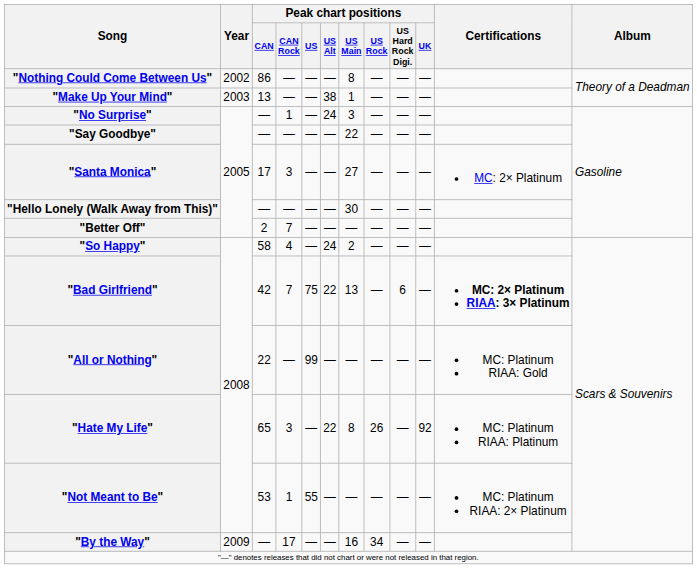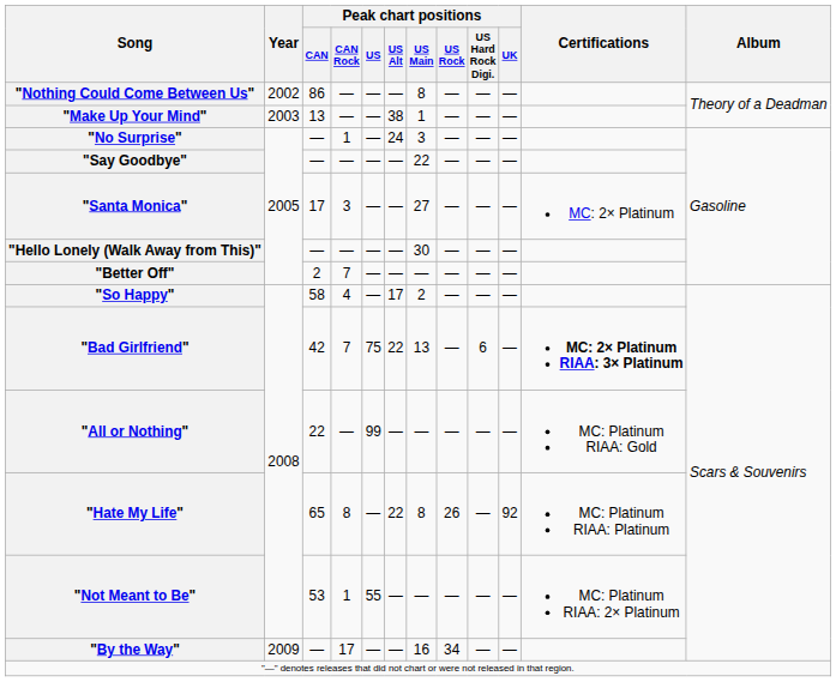"So Happy" | Peak chart positions / US Alt: 24 -> 17
"Hate My Life" | Peak chart positions / CAN Rock: 3 -> 8
